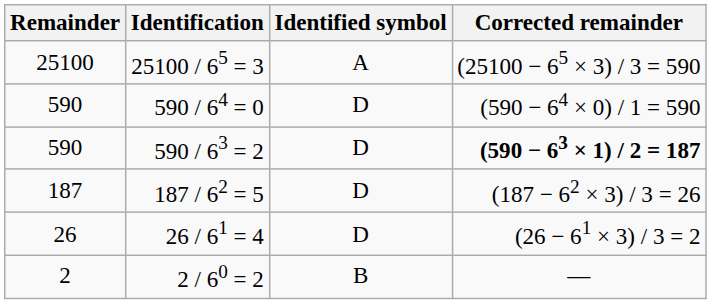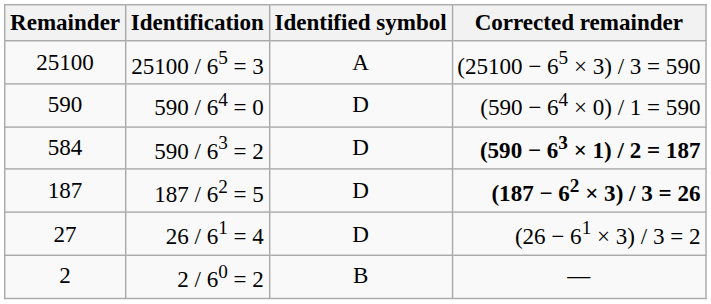590 / 63 = 2 | Remainder: 590 -> 584
187 / 62 = 5 | Corrected remainder: normal -> bold
26 / 61 = 4 | Remainder: 26 -> 27
